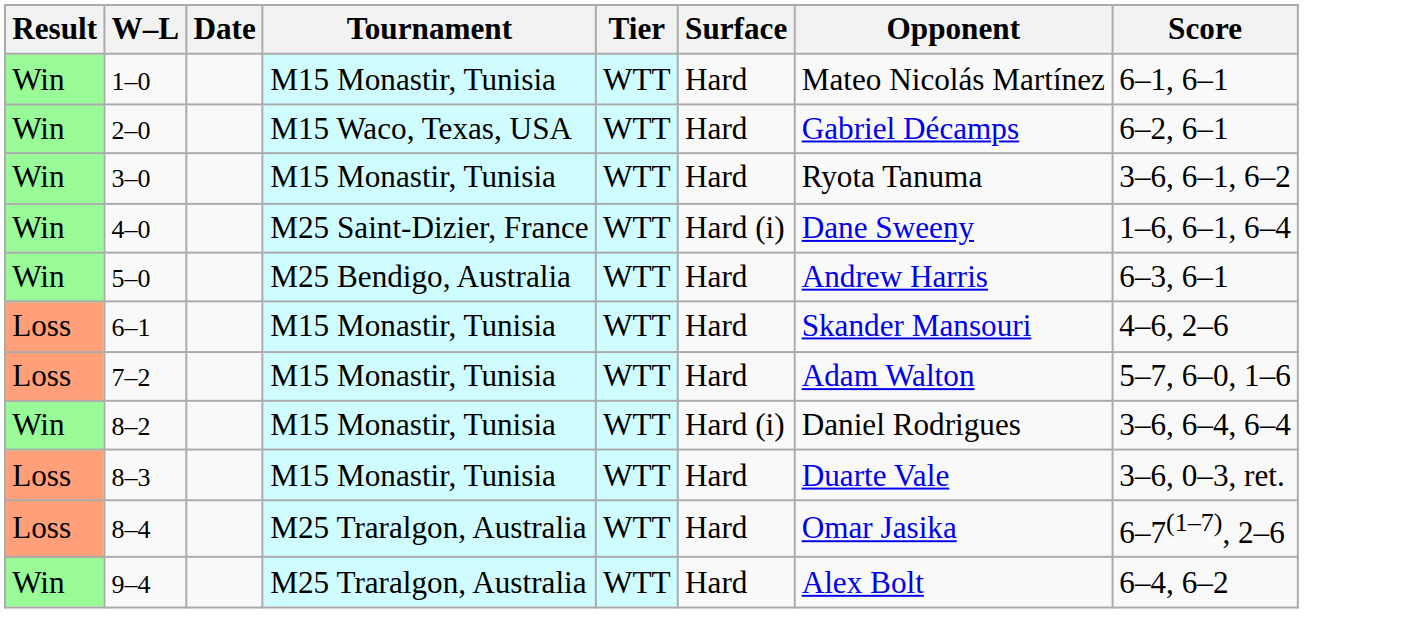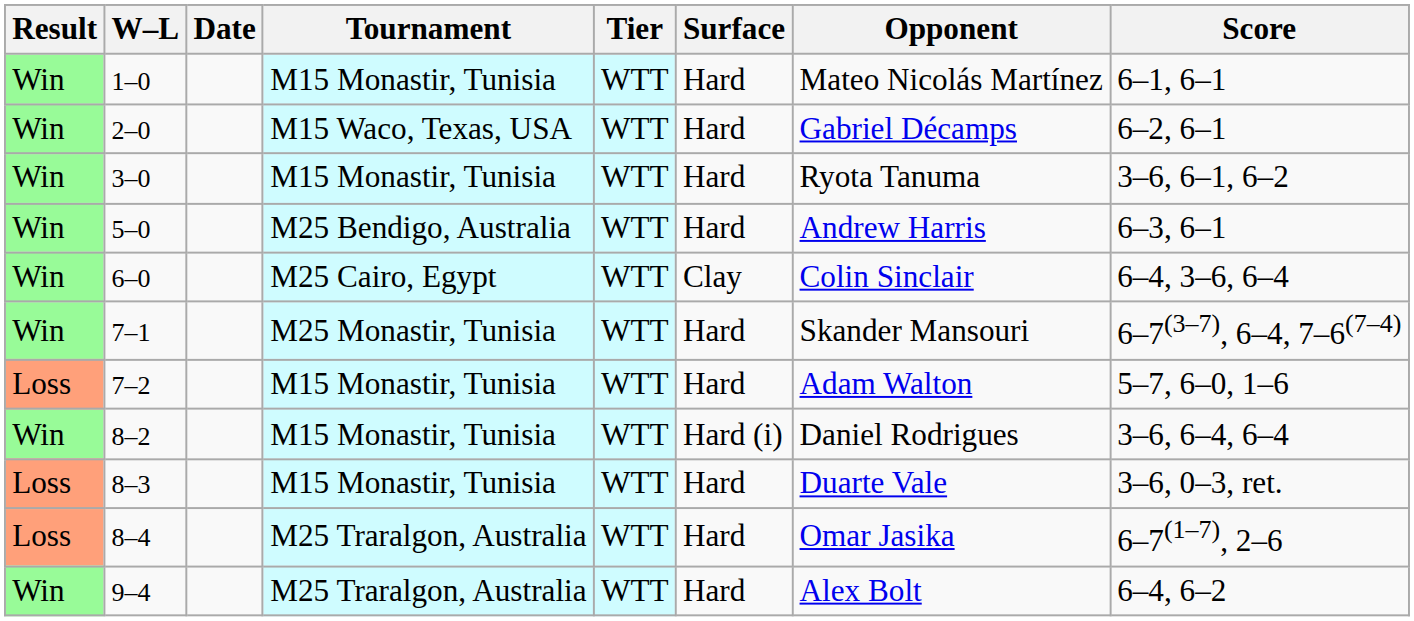- row: Win | 4–0 | M25 Saint-Dizier, France | WTT | Hard (i) | Dane Sweeny | 1–6, 6–1, 6–4
+ row: Win | 6–0 | M25 Cairo, Egypt | WTT | Clay | Colin Sinclair | 6–4, 3–6, 6–4
- row: Loss | 6–1 | M15 Monastir, Tunisia | WTT | Hard | Skander Mansouri | 4–6, 2–6
+ row: Win | 7–1 | M25 Monastir, Tunisia | WTT | Hard | Skander Mansouri | 6–7(3–7), 6–4, 7–6(7–4)
